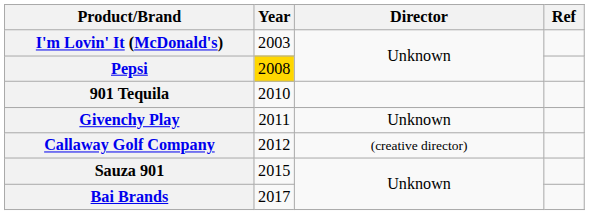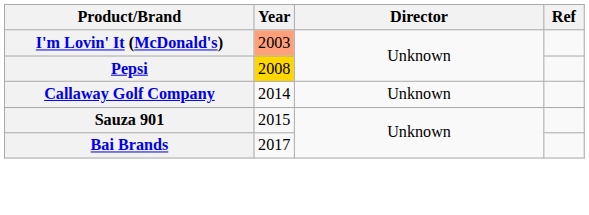I'm Lovin' It (McDonald's) | Year: no background -> lightsalmon background
- row: 901 Tequila | 2010
- row: Givenchy Play | 2011 | Unknown
Callaway Golf Company | Year: 2012 -> 2014
Callaway Golf Company | Director: (creative director) -> Unknown
